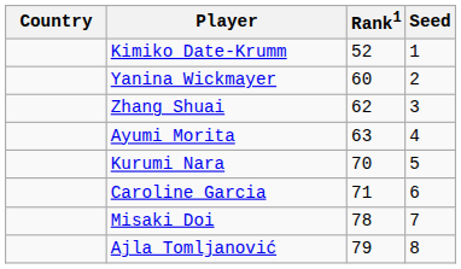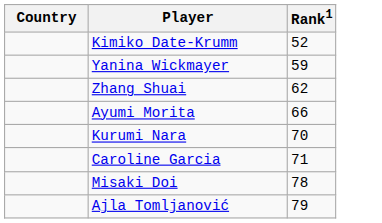- column: Seed | 1 | 2 | 3 | 4 | 5 | 6 | 7 | 8
Yanina Wickmayer | Rank1: 60 -> 59
Ayumi Morita | Rank1: 63 -> 66
